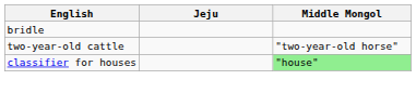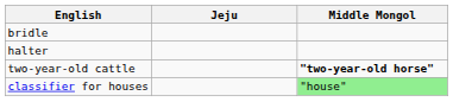+ row: halter
two-year-old cattle | Middle Mongol: normal -> bold
